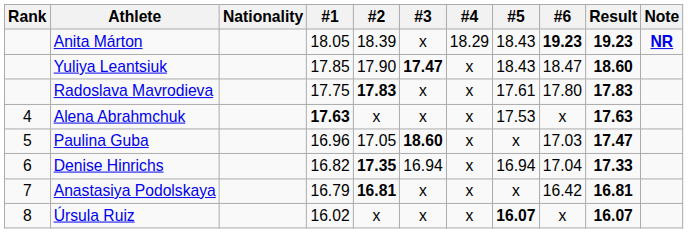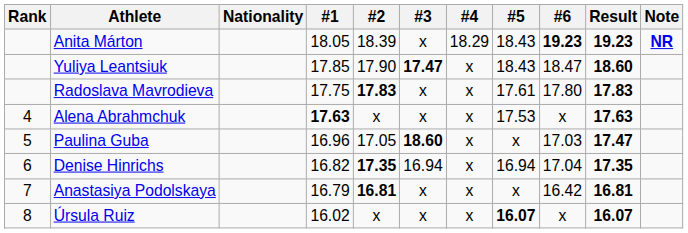Denise Hinrichs | Result: 17.33 -> 17.35
